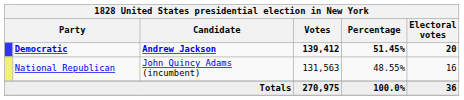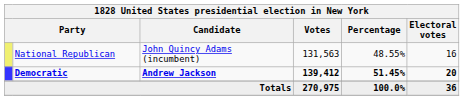rows swapped: Democratic <-> National Republican
